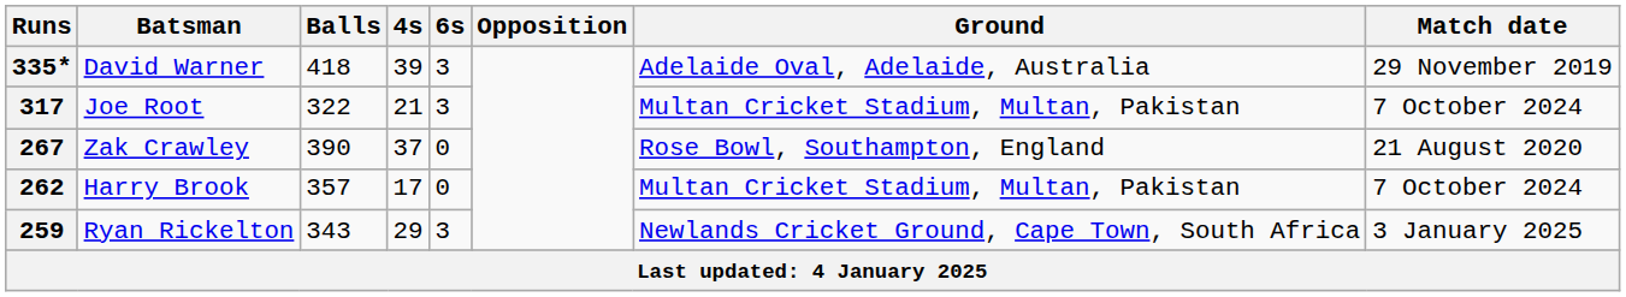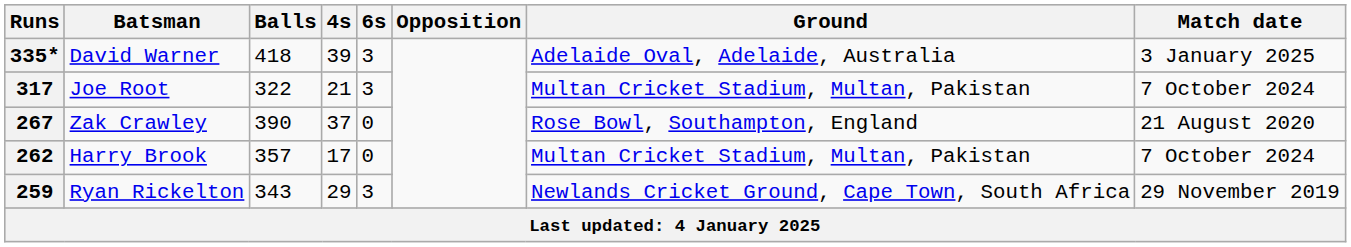335* | Match date: 29 November 2019 -> 3 January 2025
259 | Match date: 3 January 2025 -> 29 November 2019
